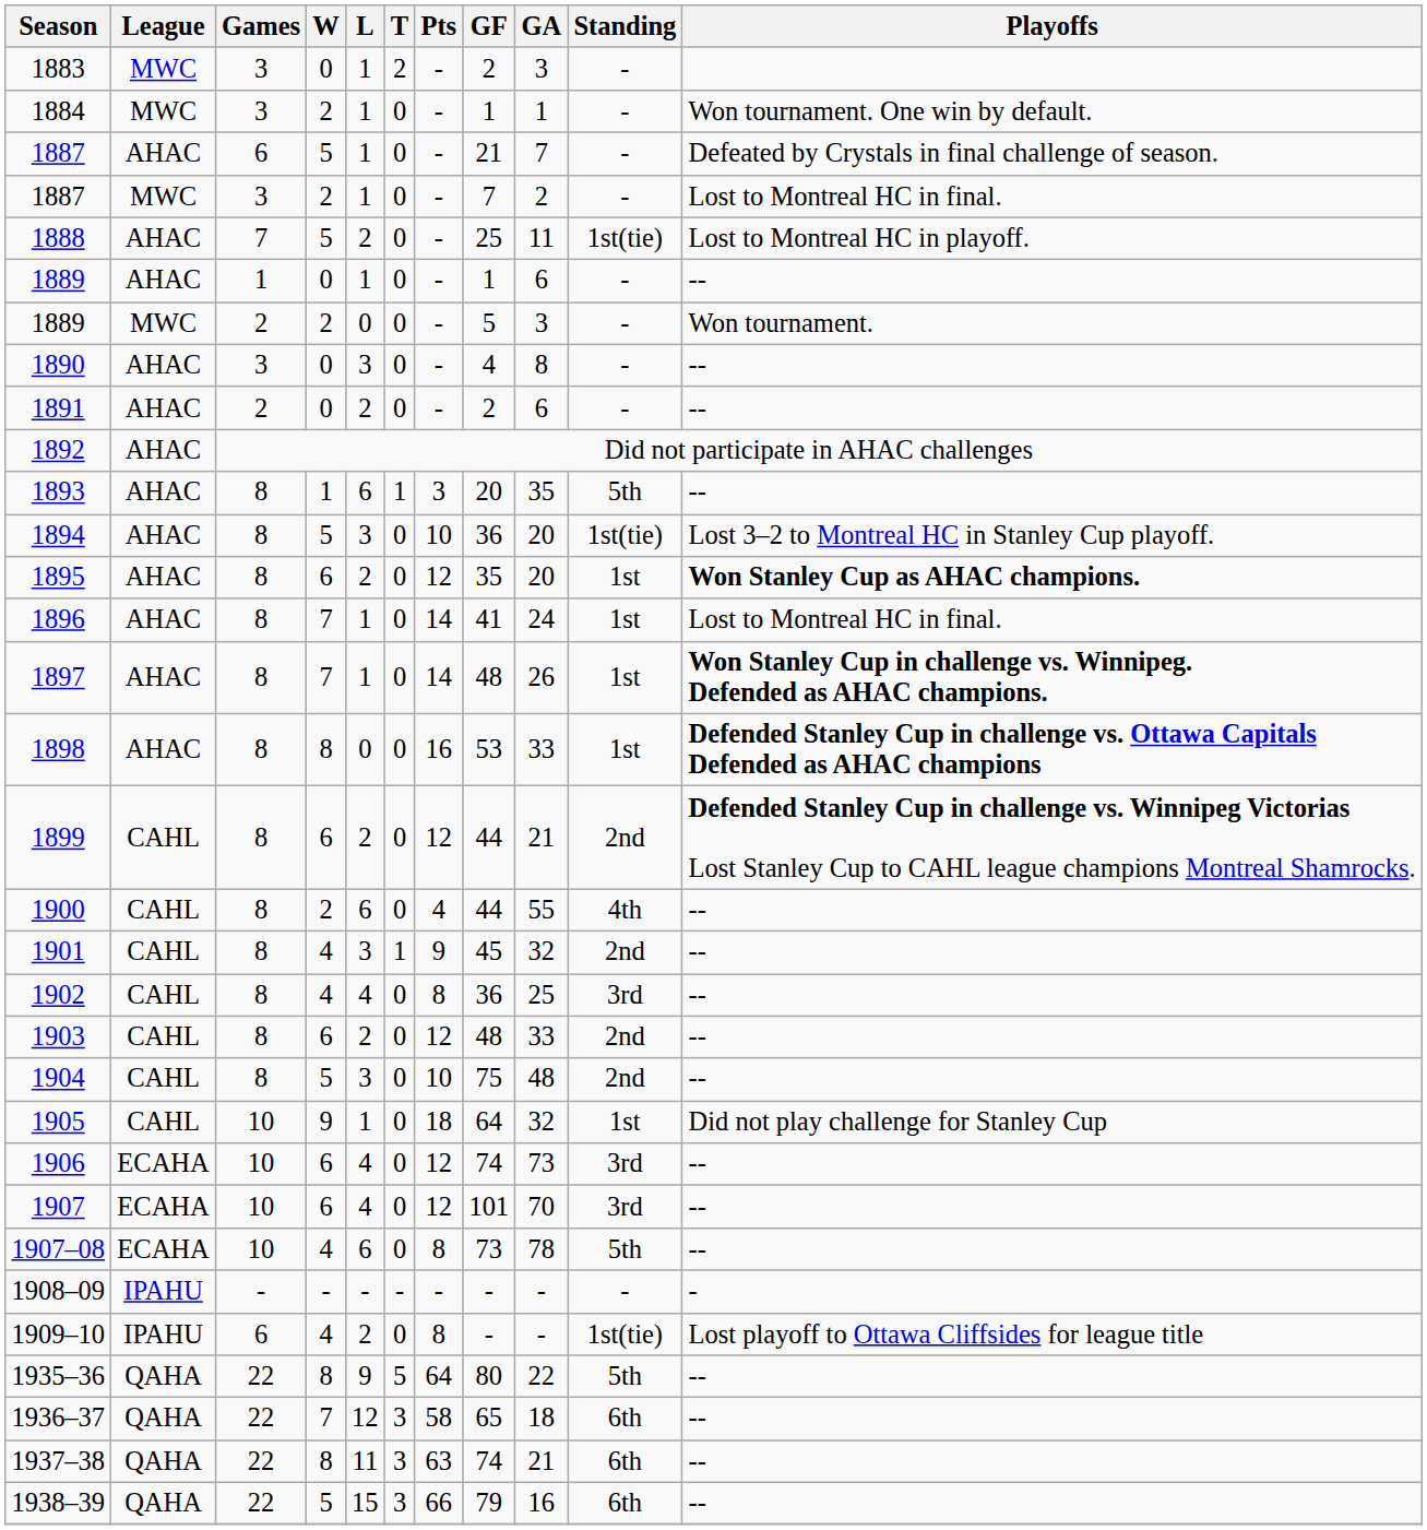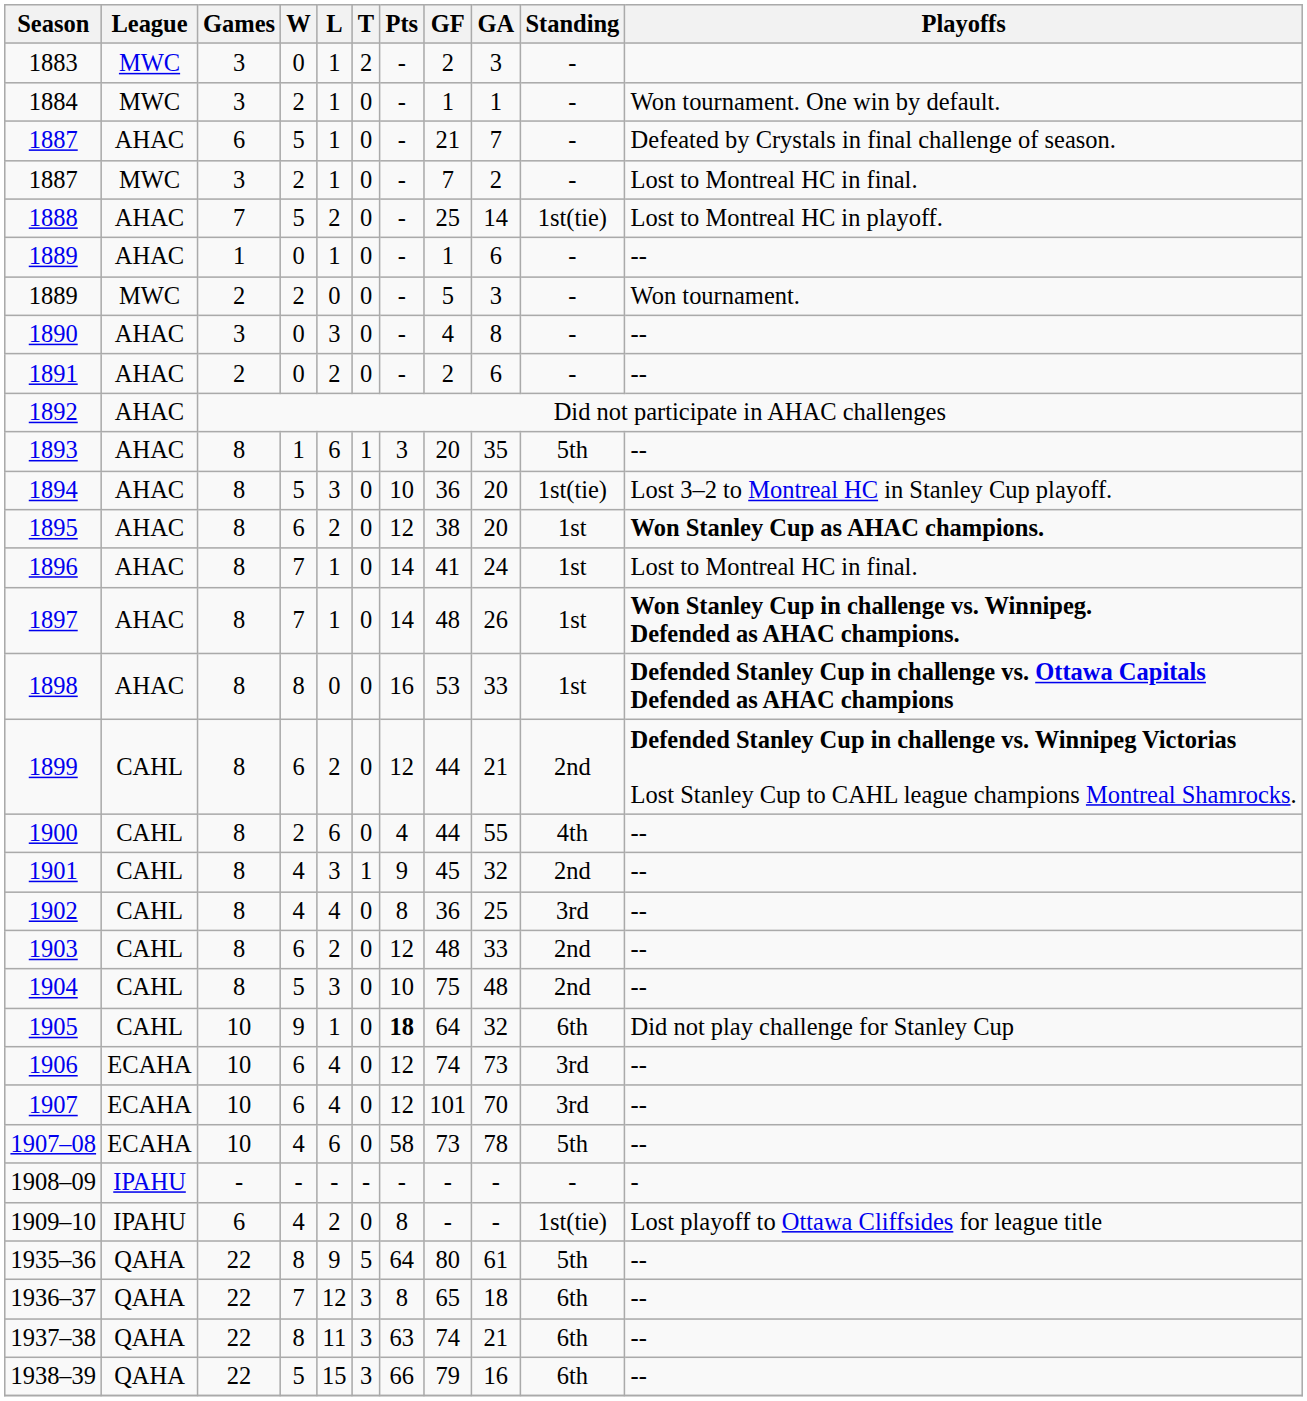1888 | GA: 11 -> 14
1895 | GF: 35 -> 38
1905 | Pts: normal -> bold
1905 | Standing: 1st -> 6th
1907–08 | Pts: 8 -> 58
1935–36 | GA: 22 -> 61
1936–37 | Pts: 58 -> 8
